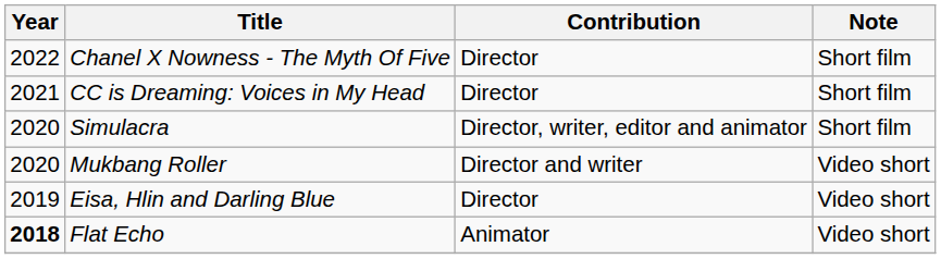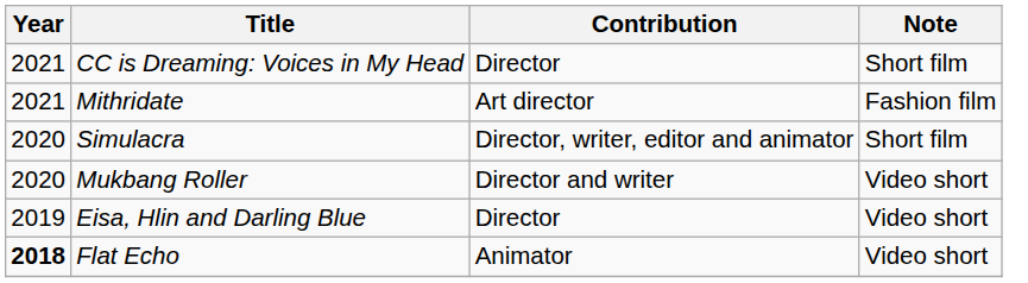- row: 2022 | Chanel X Nowness - The Myth Of Five | Director | Short film
+ row: 2021 | Mithridate | Art director | Fashion film
